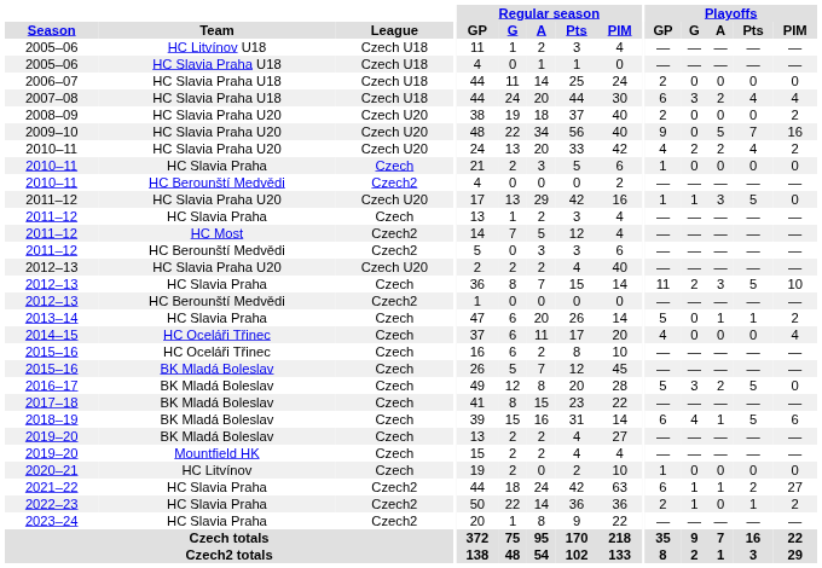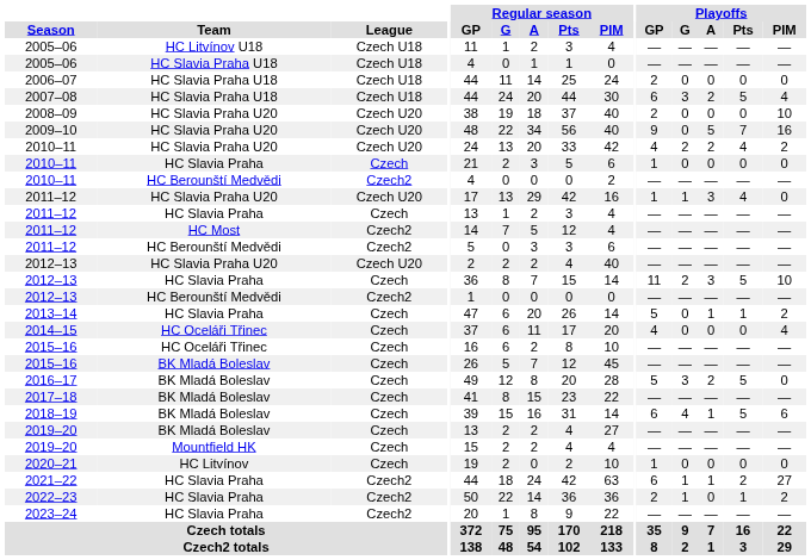2007–08 | Playoffs / Pts: 4 -> 5
2008–09 | Playoffs / PIM: 2 -> 10
2011–12 / HC Slavia Praha U20 | Playoffs / Pts: 5 -> 4
